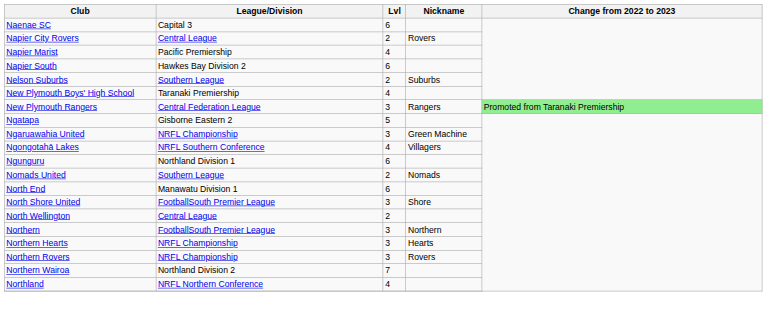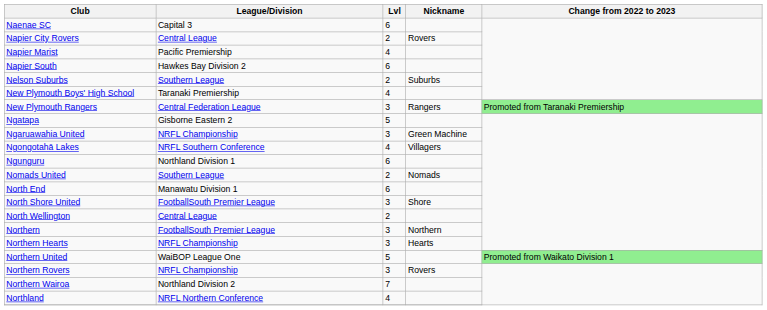+ row: Northern United | WaiBOP League One | 5 | Promoted from Waikato Division 1
